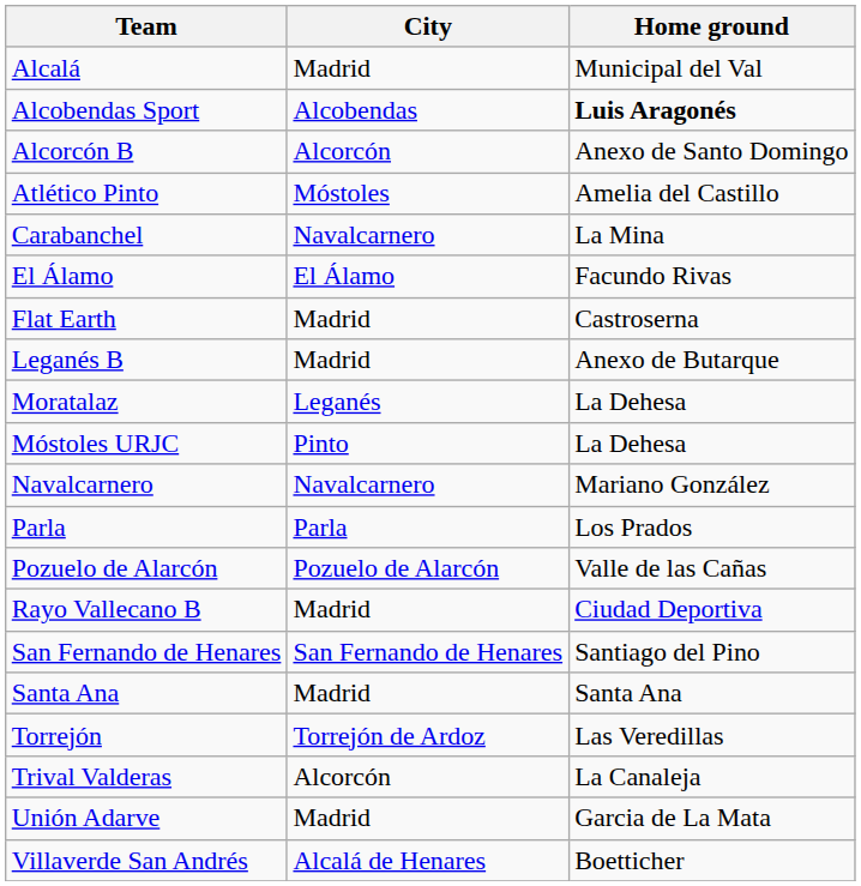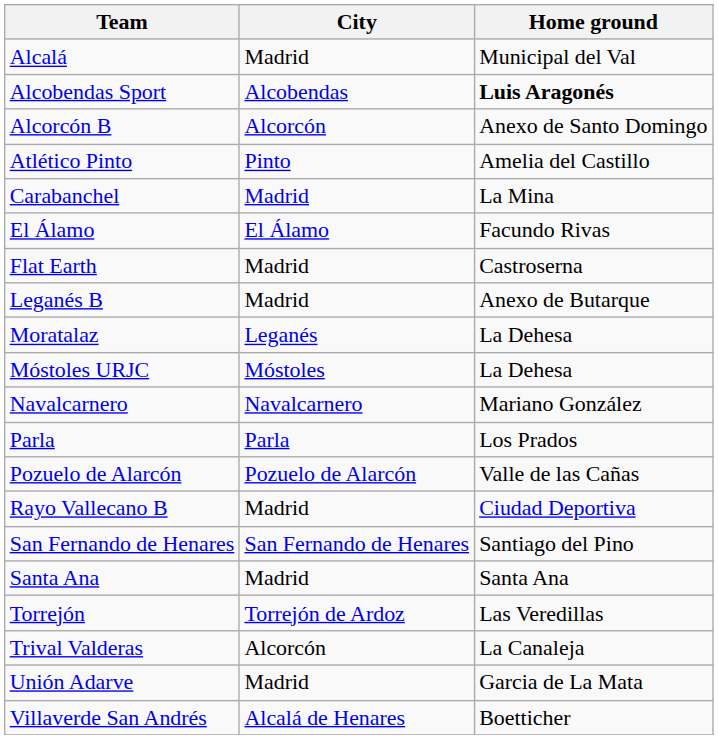Atlético Pinto | City: Móstoles -> Pinto
Carabanchel | City: Navalcarnero -> Madrid
Móstoles URJC | City: Pinto -> Móstoles
